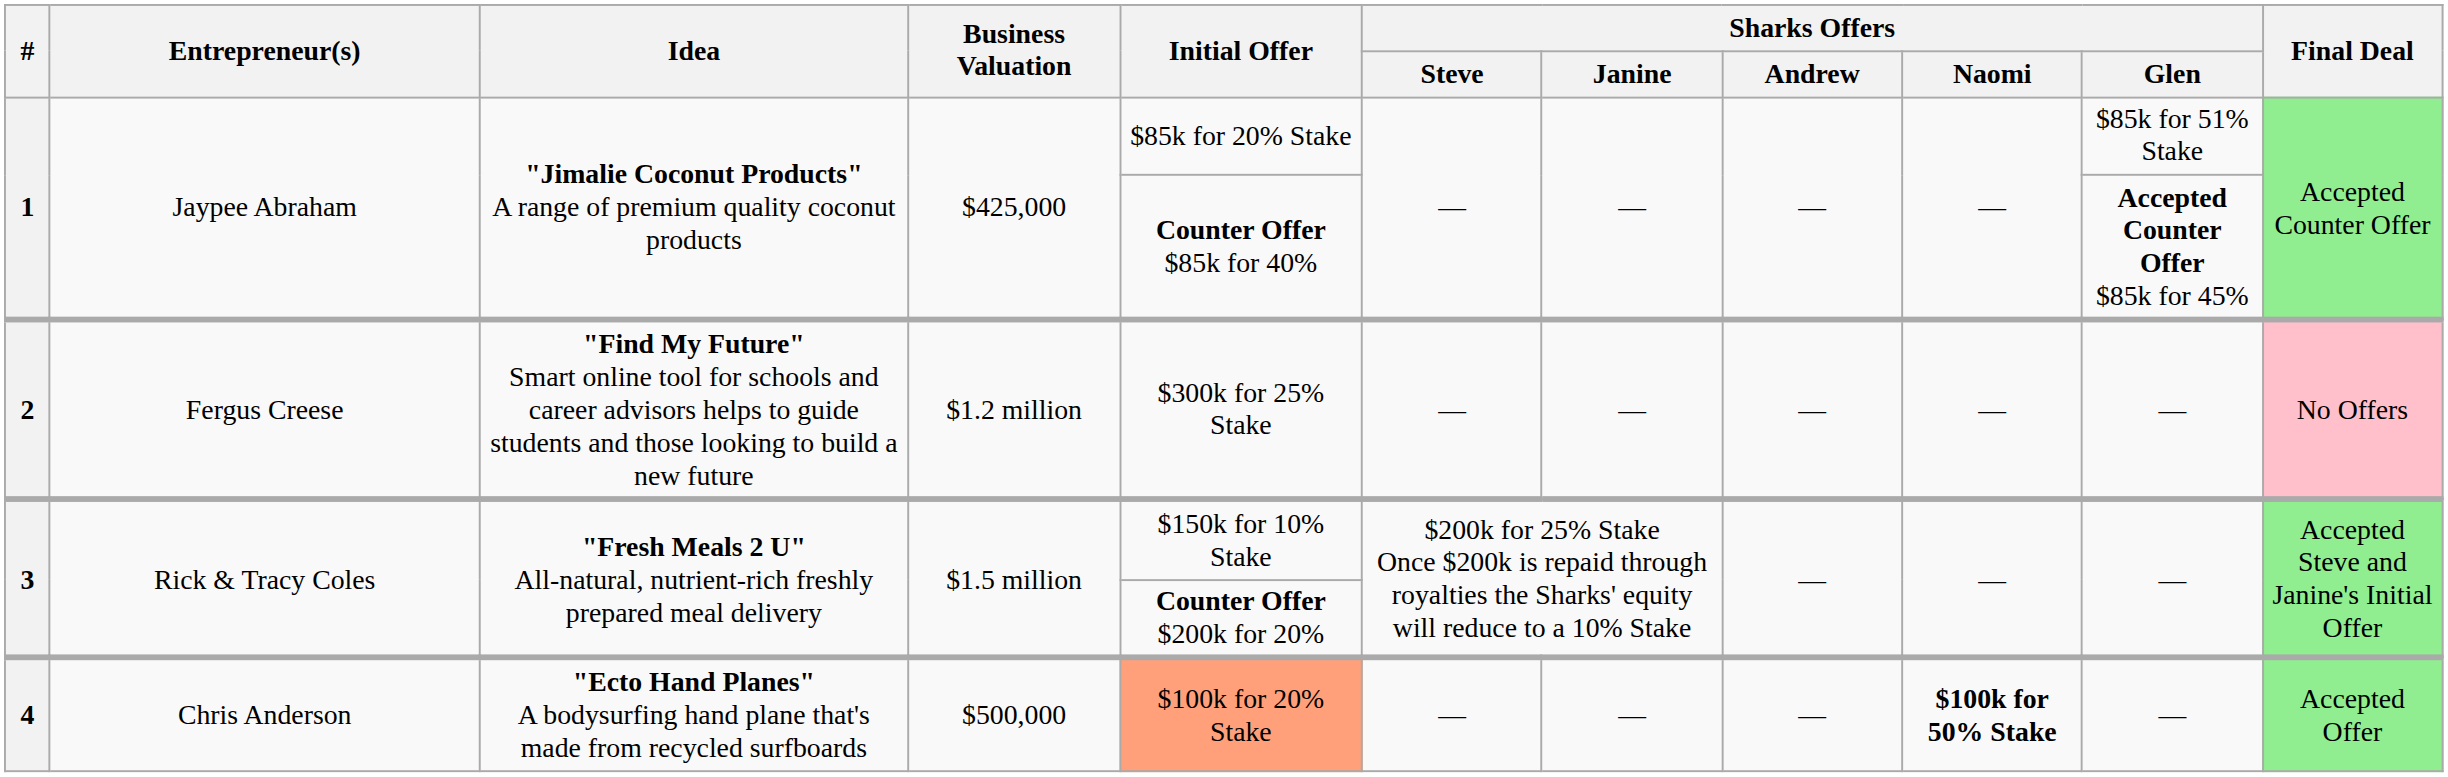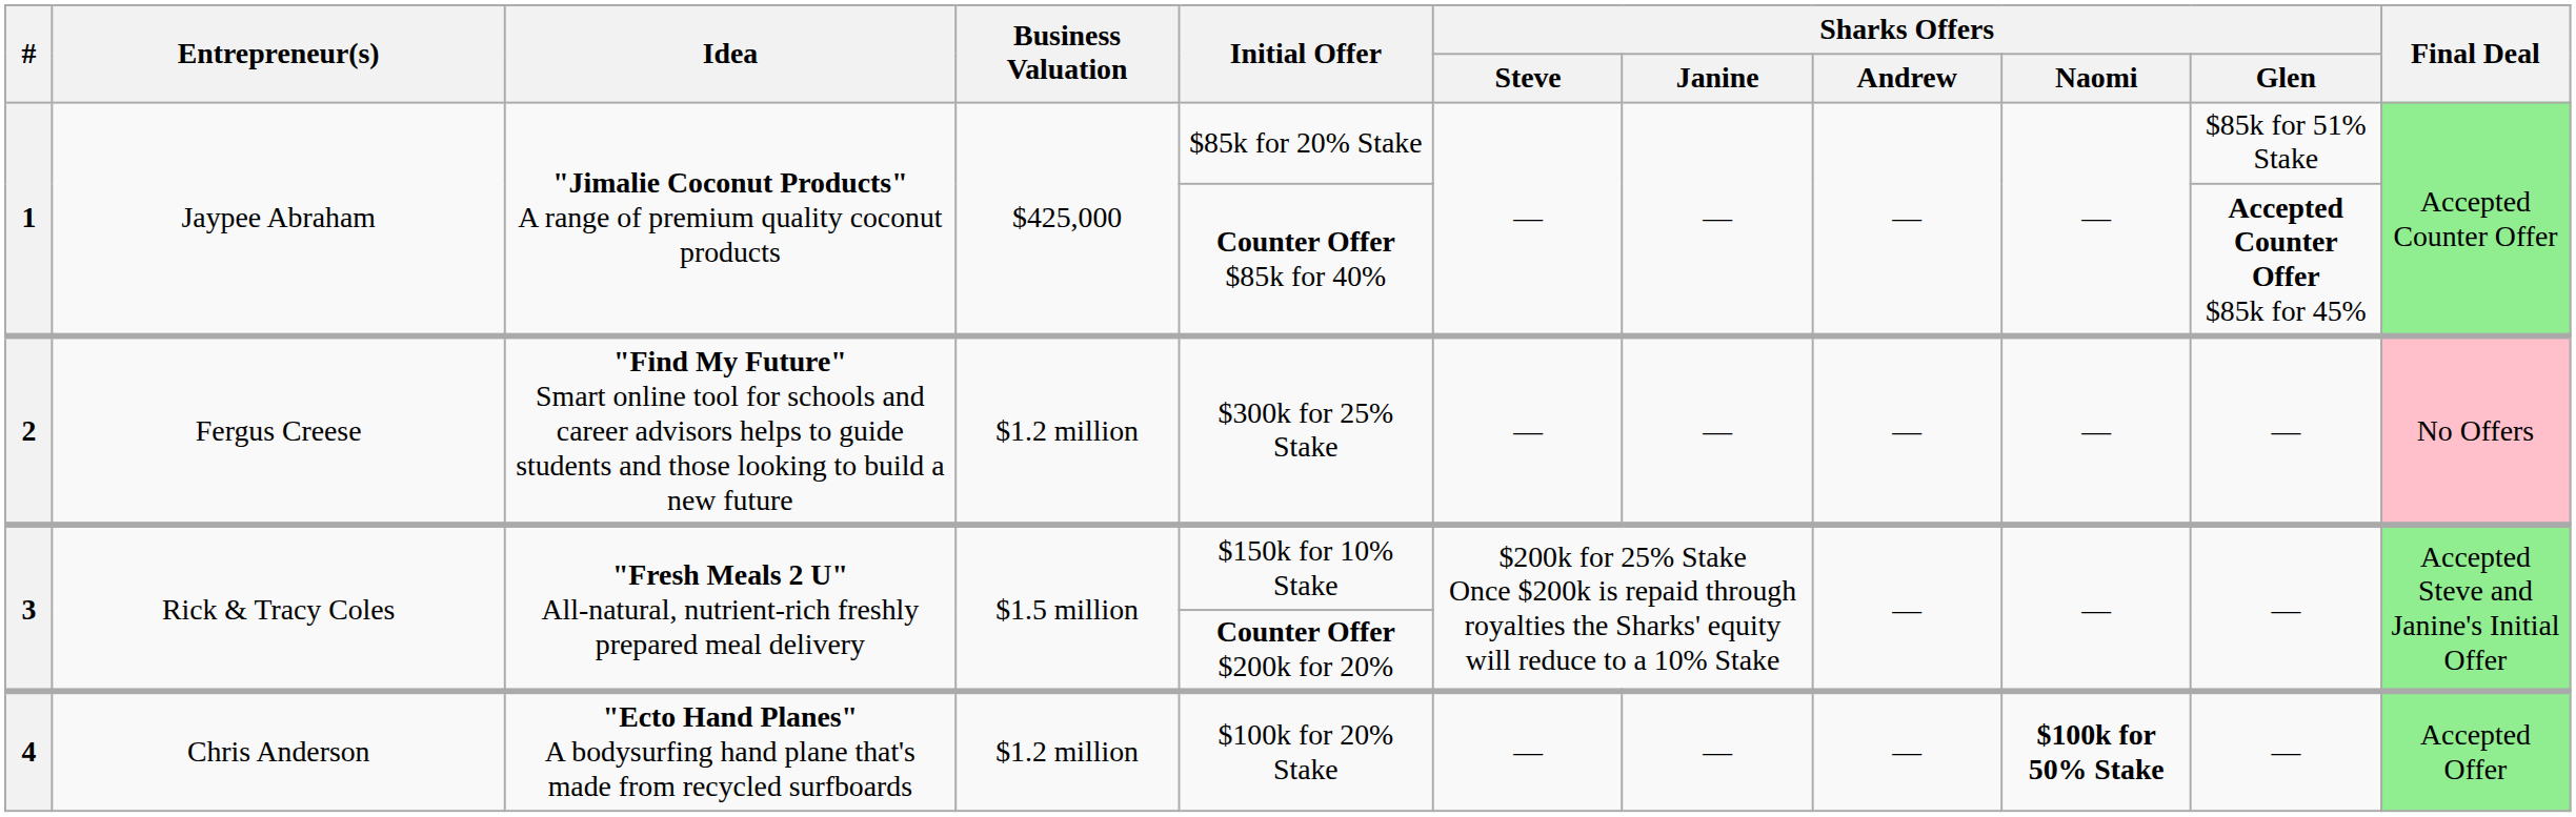4 | Business Valuation: $500,000 -> $1.2 million
4 | Initial Offer: lightsalmon background -> no background
